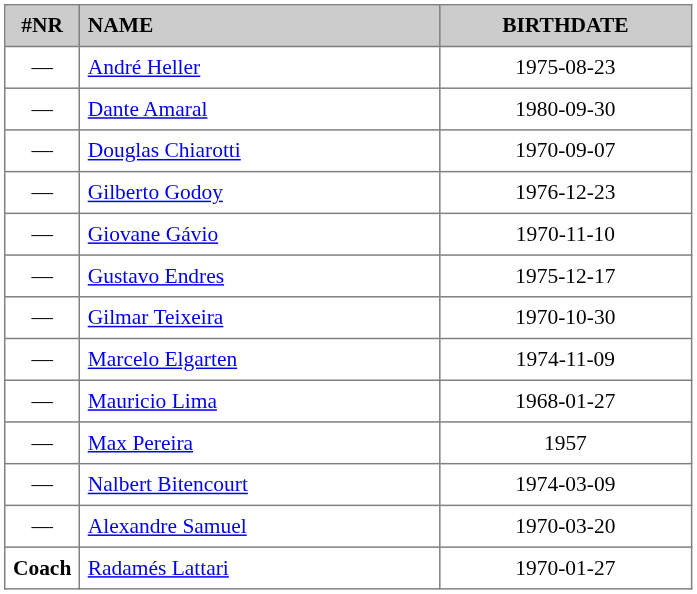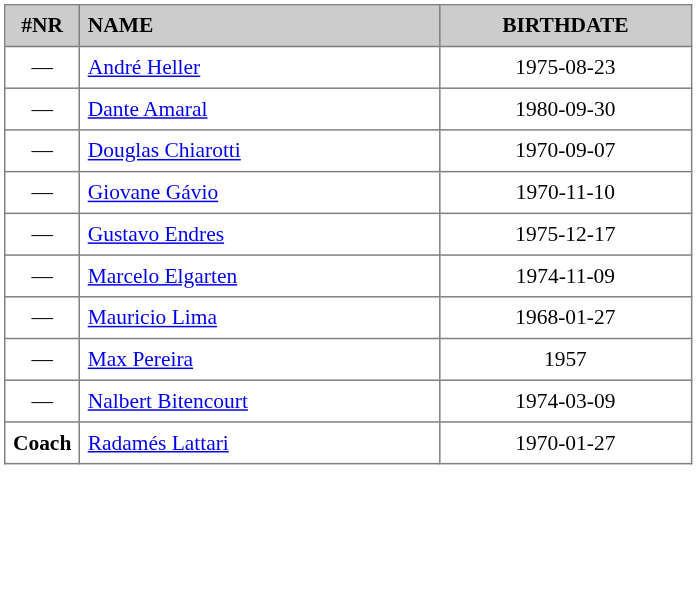- row: — | Gilberto Godoy | 1976-12-23
- row: — | Gilmar Teixeira | 1970-10-30
- row: — | Alexandre Samuel | 1970-03-20
